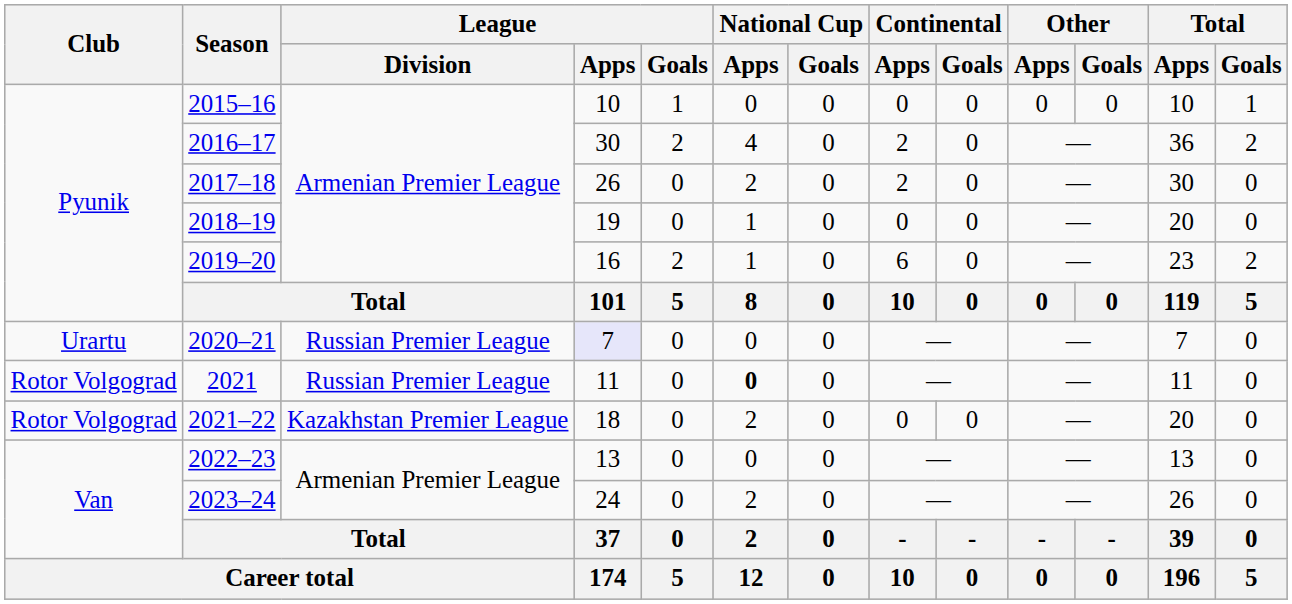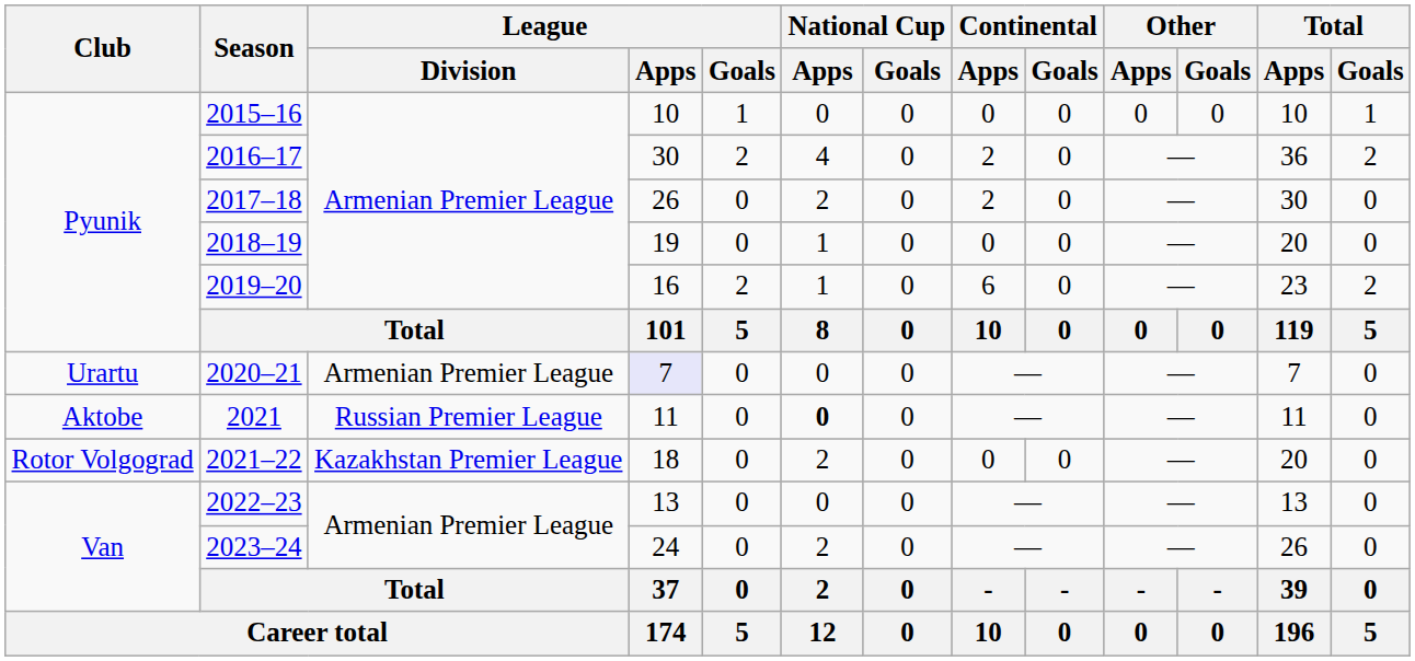2020–21 | League / Division: Russian Premier League -> Armenian Premier League
2021 | Club: Rotor Volgograd -> Aktobe
